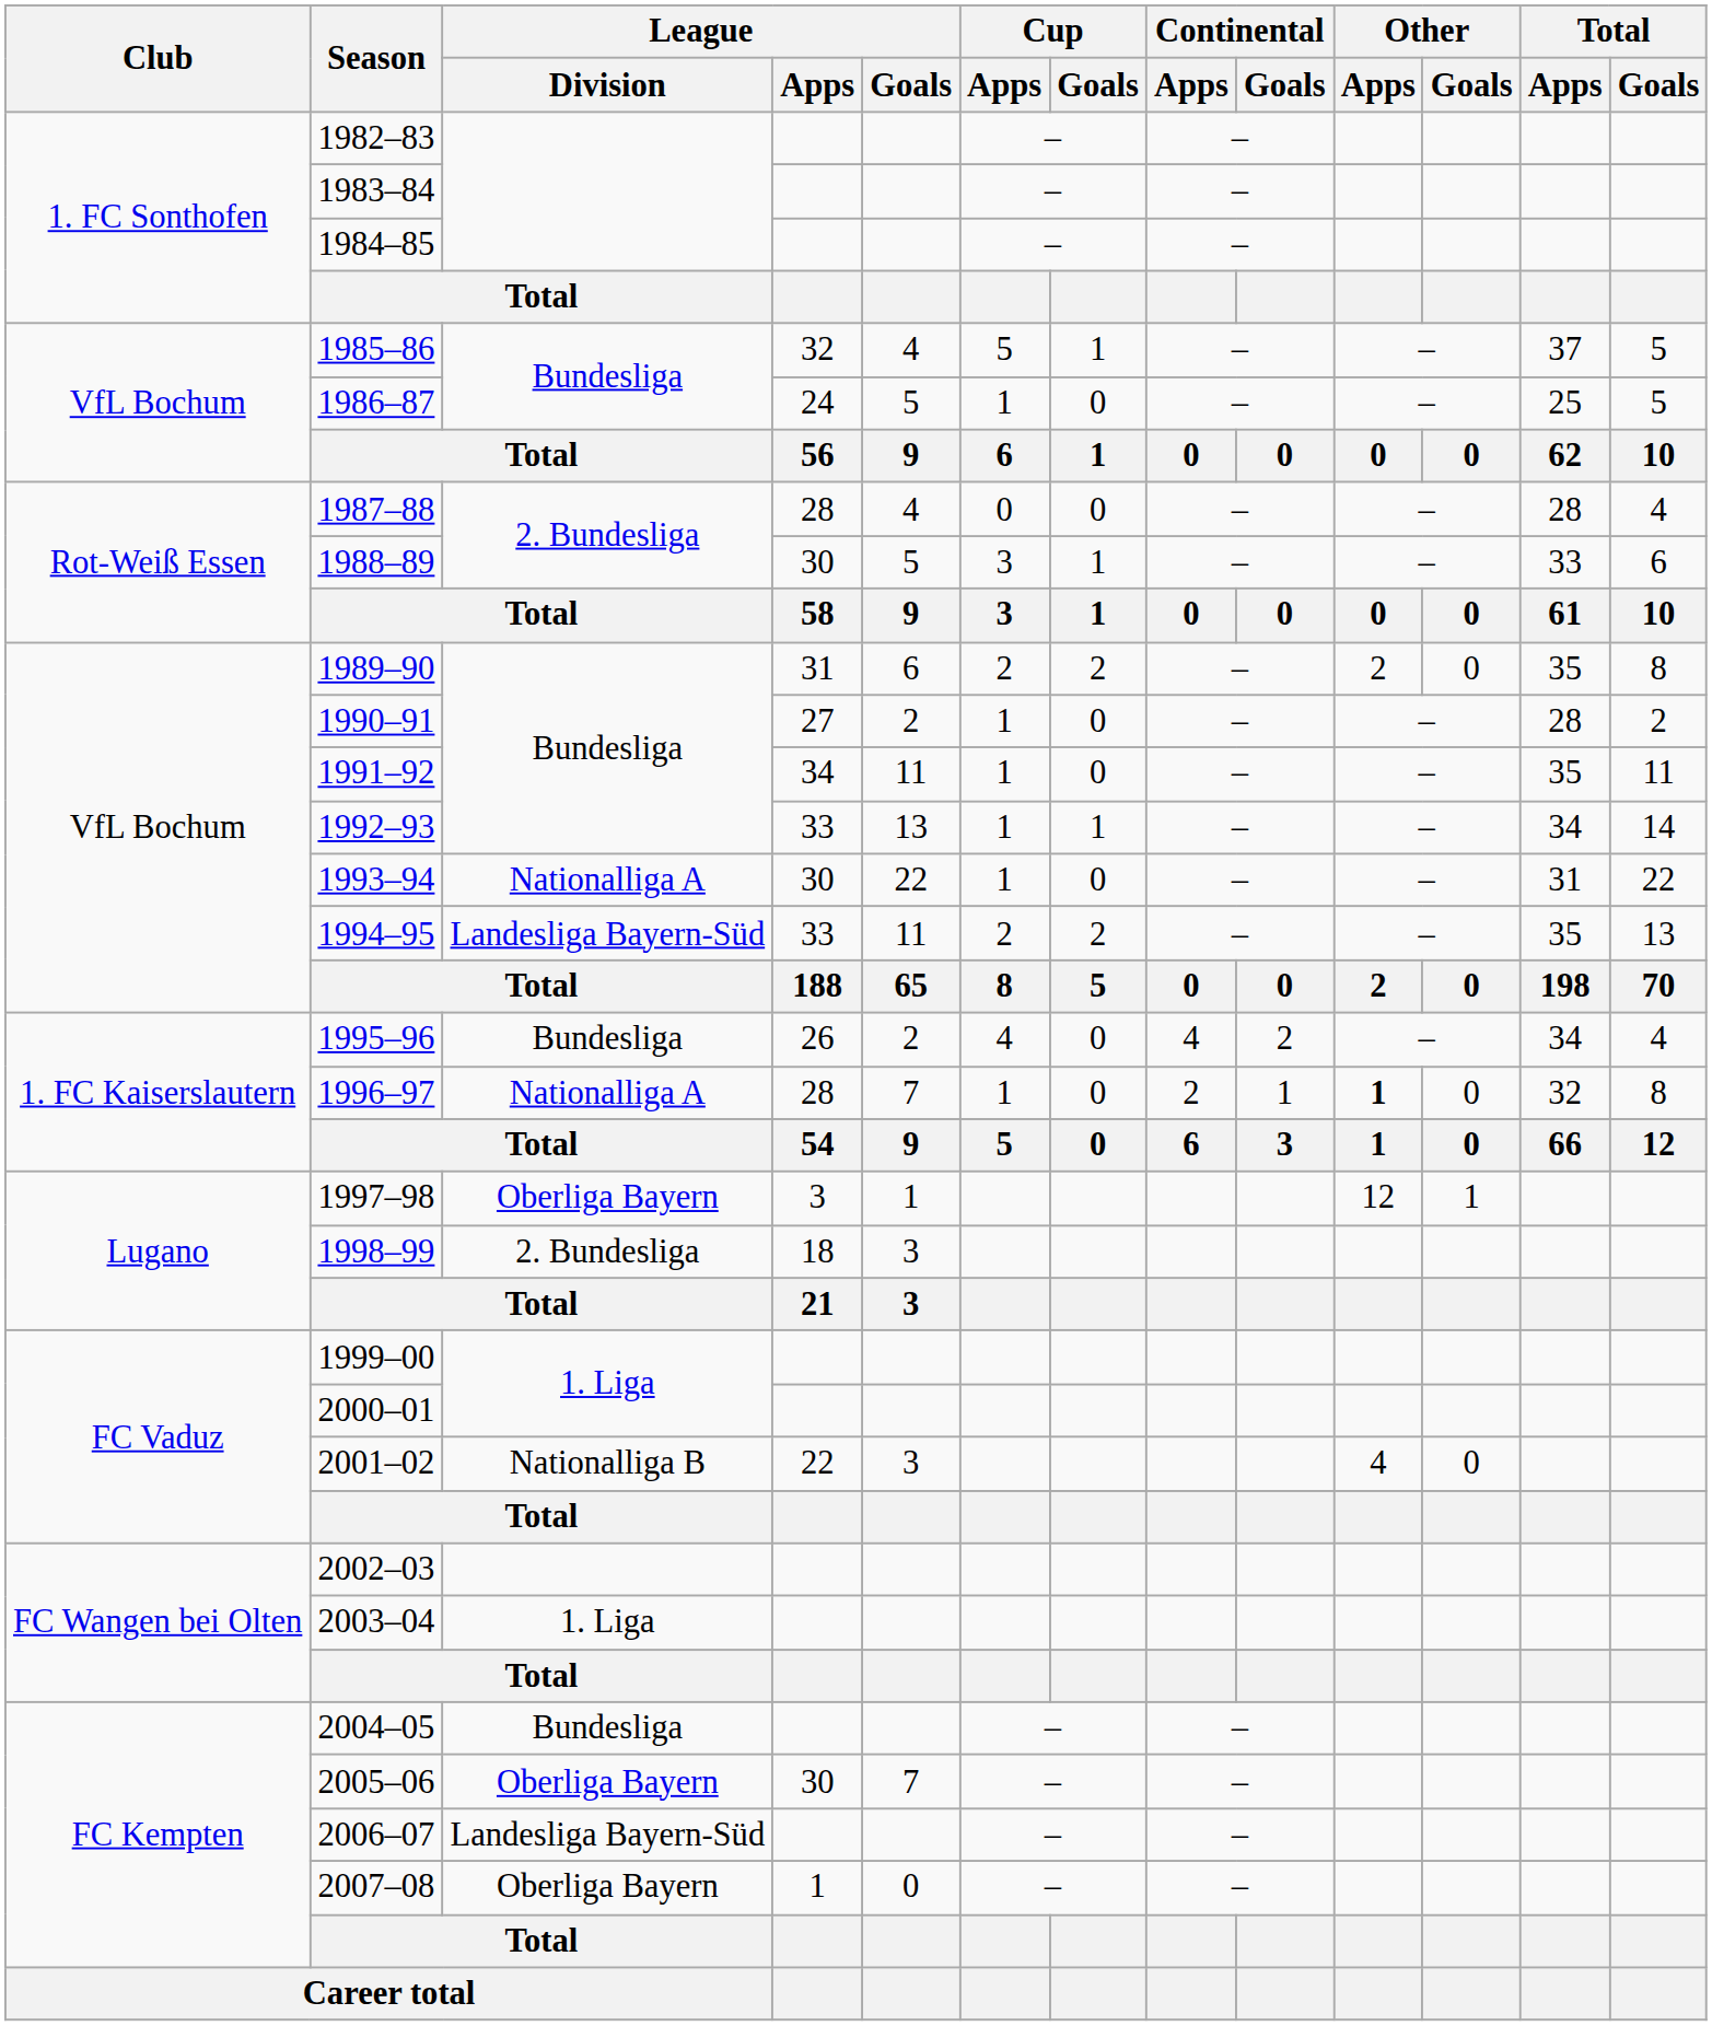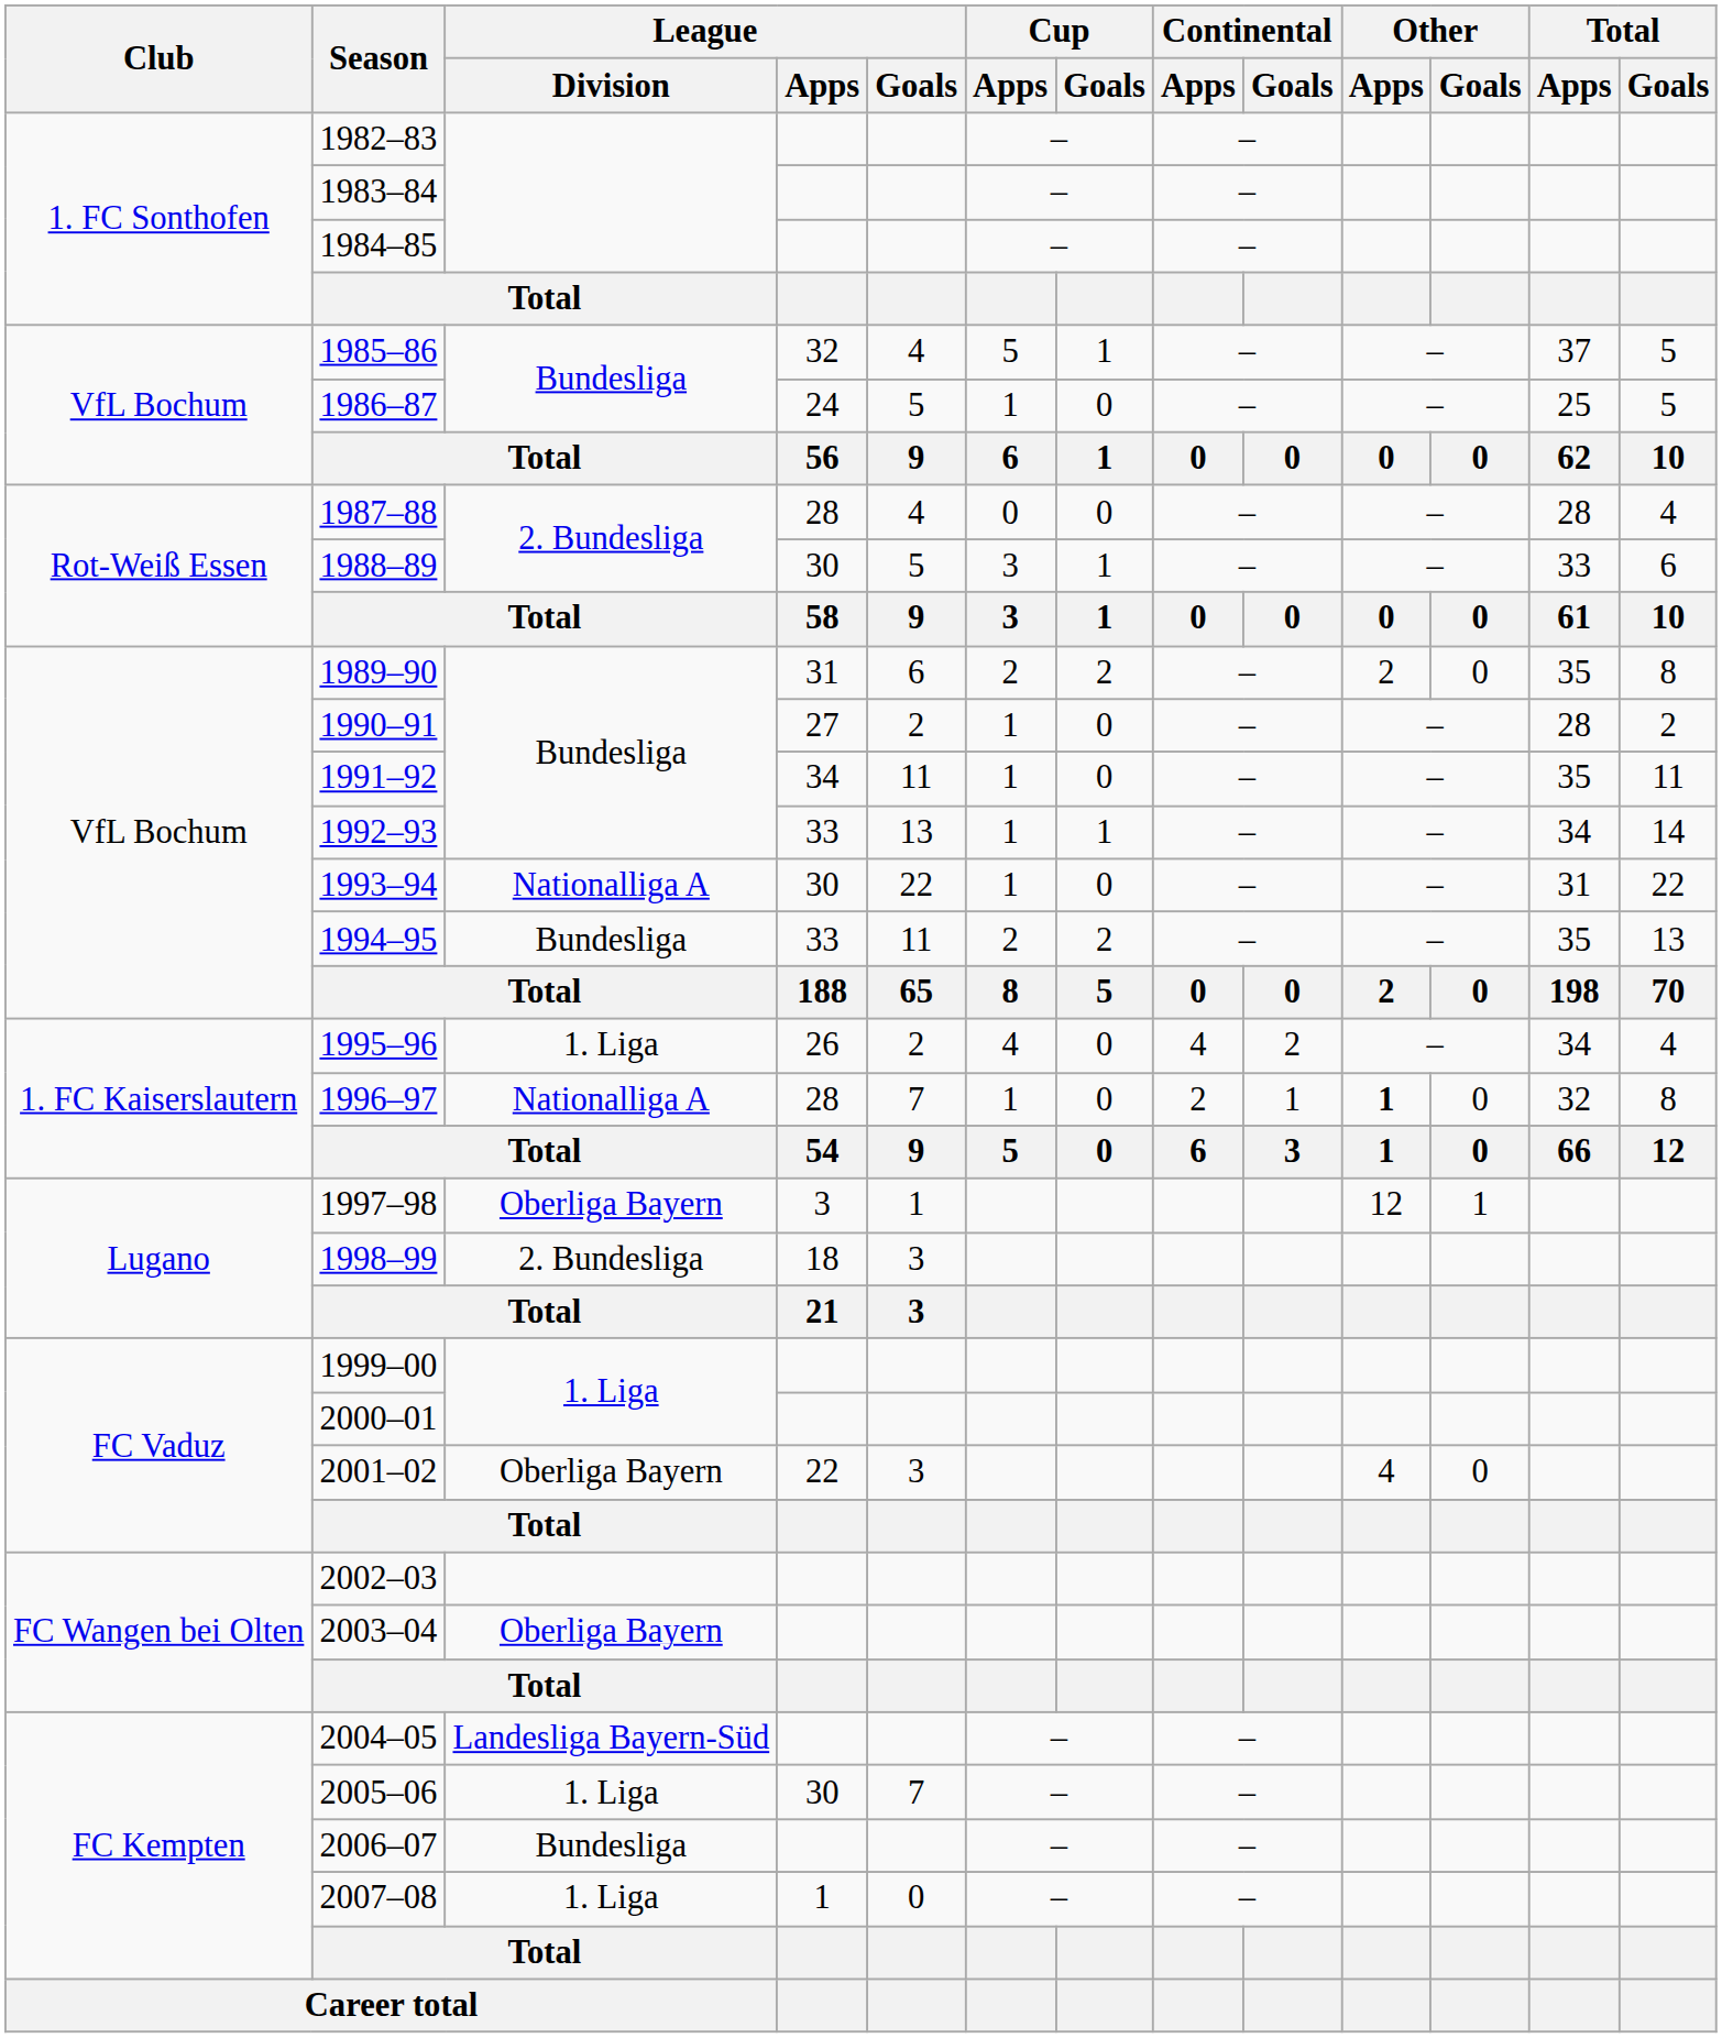1994–95 | League / Division: Landesliga Bayern-Süd -> Bundesliga
1995–96 | League / Division: Bundesliga -> 1. Liga
2001–02 | League / Division: Nationalliga B -> Oberliga Bayern
2003–04 | League / Division: 1. Liga -> Oberliga Bayern
2004–05 | League / Division: Bundesliga -> Landesliga Bayern-Süd
2005–06 | League / Division: Oberliga Bayern -> 1. Liga
2006–07 | League / Division: Landesliga Bayern-Süd -> Bundesliga
2007–08 | League / Division: Oberliga Bayern -> 1. Liga
